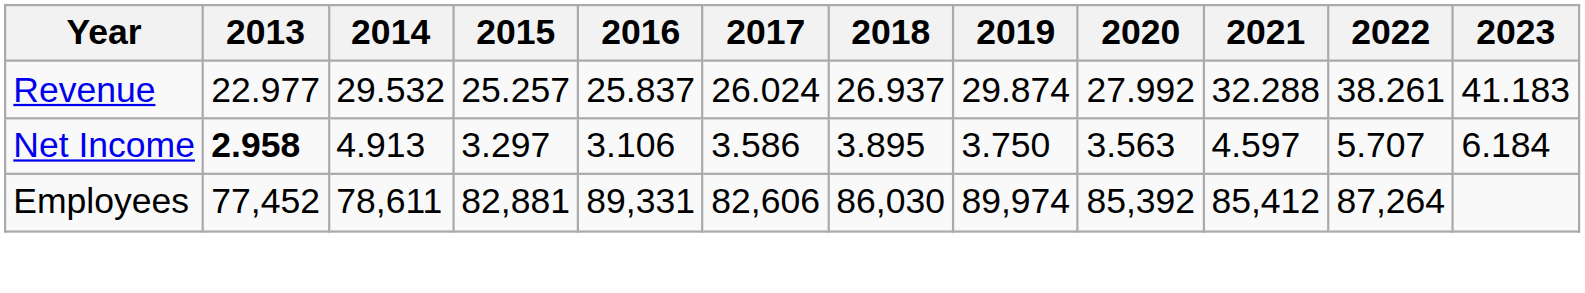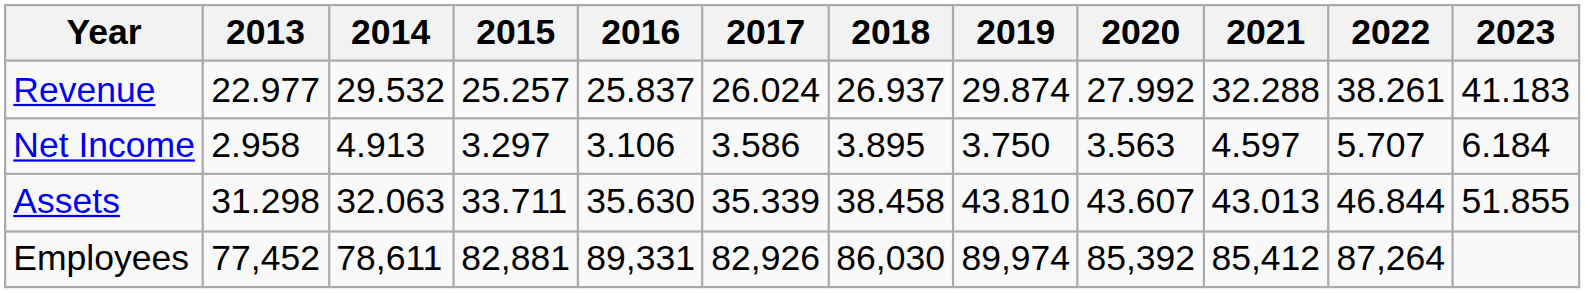Net Income | 2013: bold -> normal
+ row: Assets | 31.298 | 32.063 | 33.711 | 35.630 | 35.339 | 38.458 | 43.810 | 43.607 | 43.013 | 46.844 | 51.855
Employees | 2017: 82,606 -> 82,926
